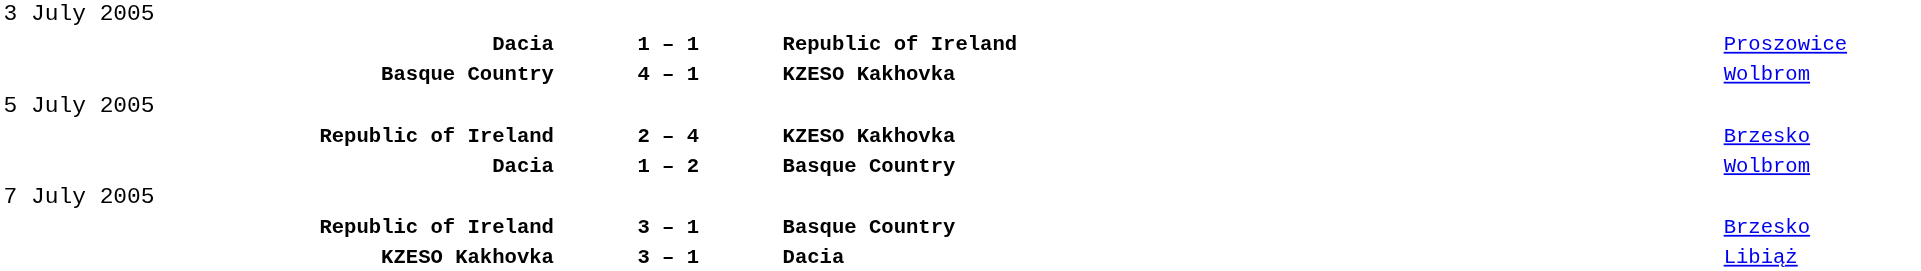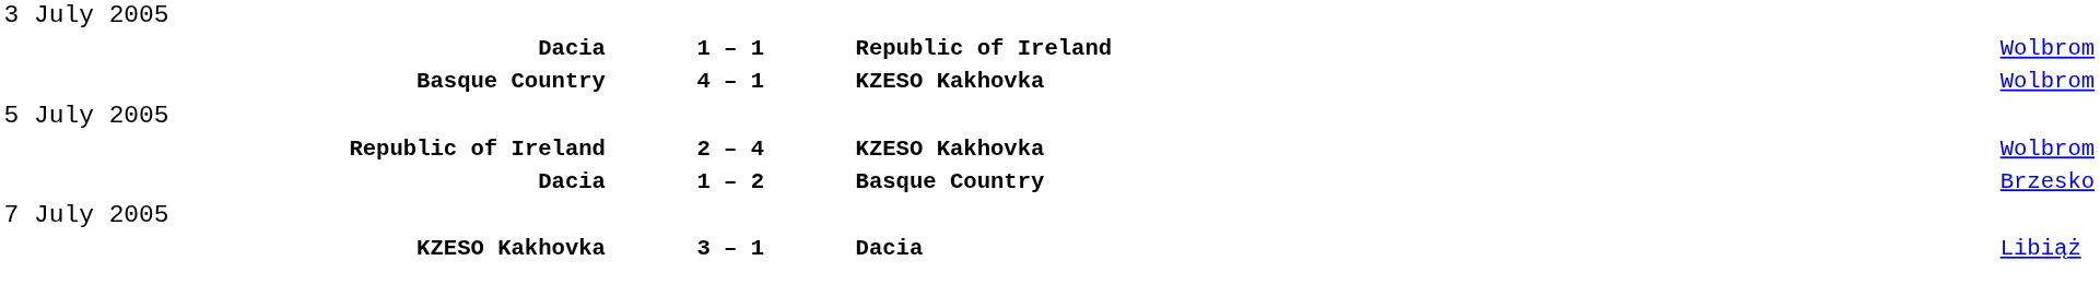Dacia / 1 – 1 | column 4: Proszowice -> Wolbrom
Republic of Ireland / 2 – 4 | column 4: Brzesko -> Wolbrom
Dacia / 1 – 2 | column 4: Wolbrom -> Brzesko
- row: Republic of Ireland | 3 – 1 | Basque Country | Brzesko
